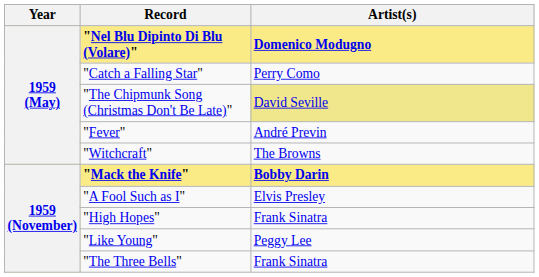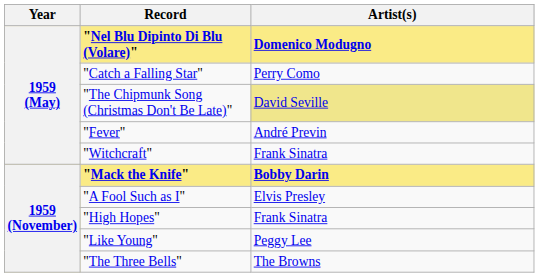"Witchcraft" | Artist(s): The Browns -> Frank Sinatra
"The Three Bells" | Artist(s): Frank Sinatra -> The Browns
